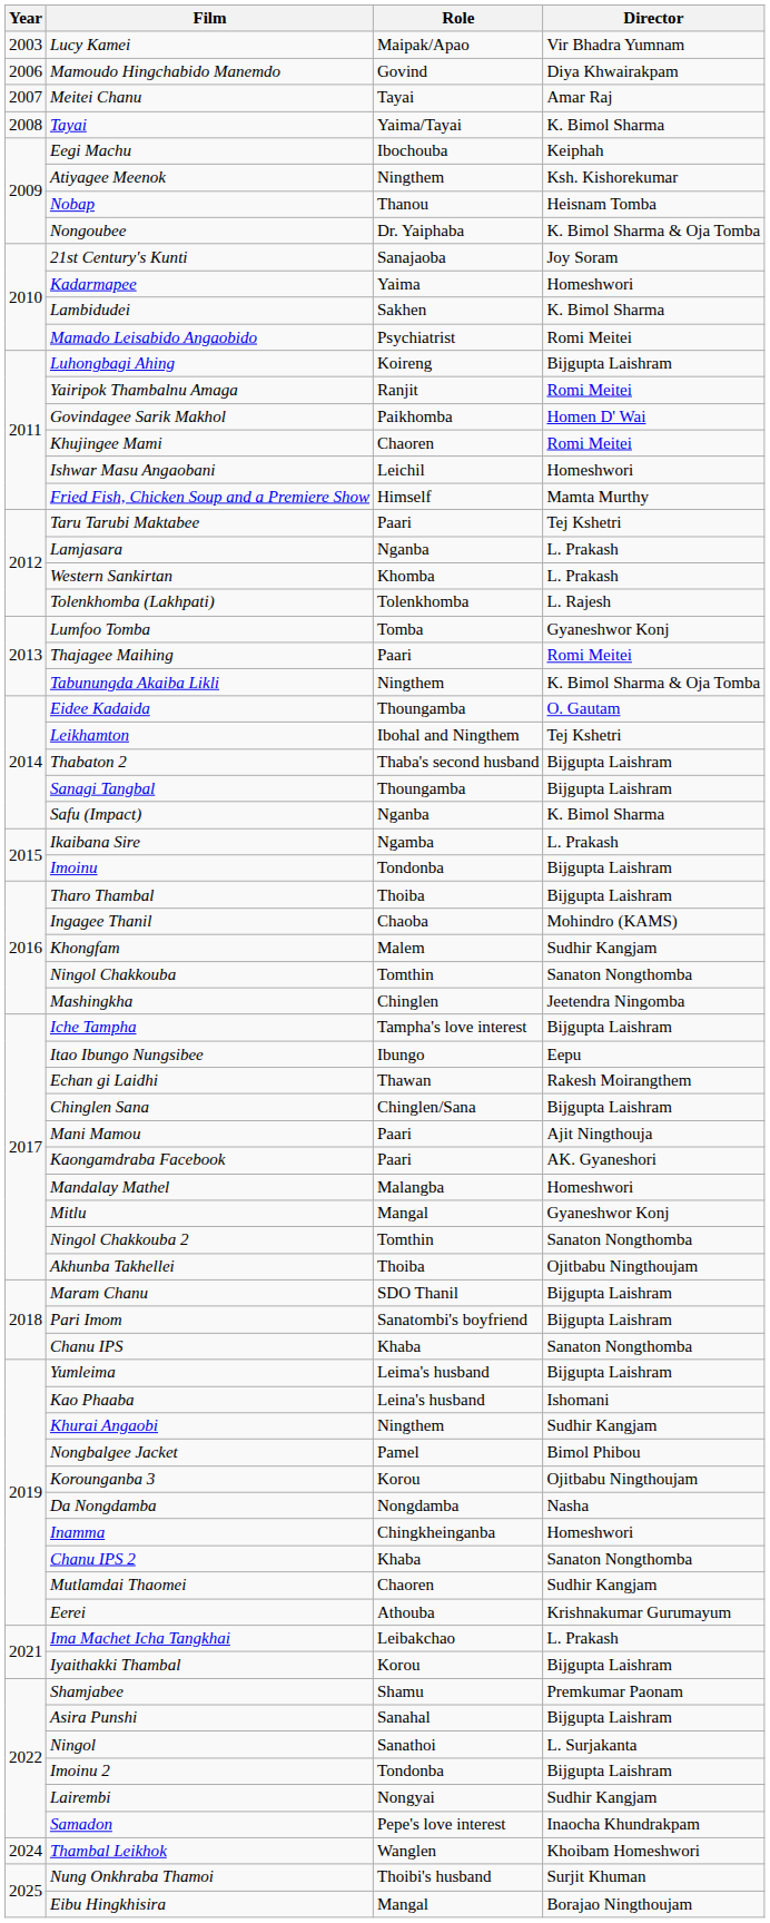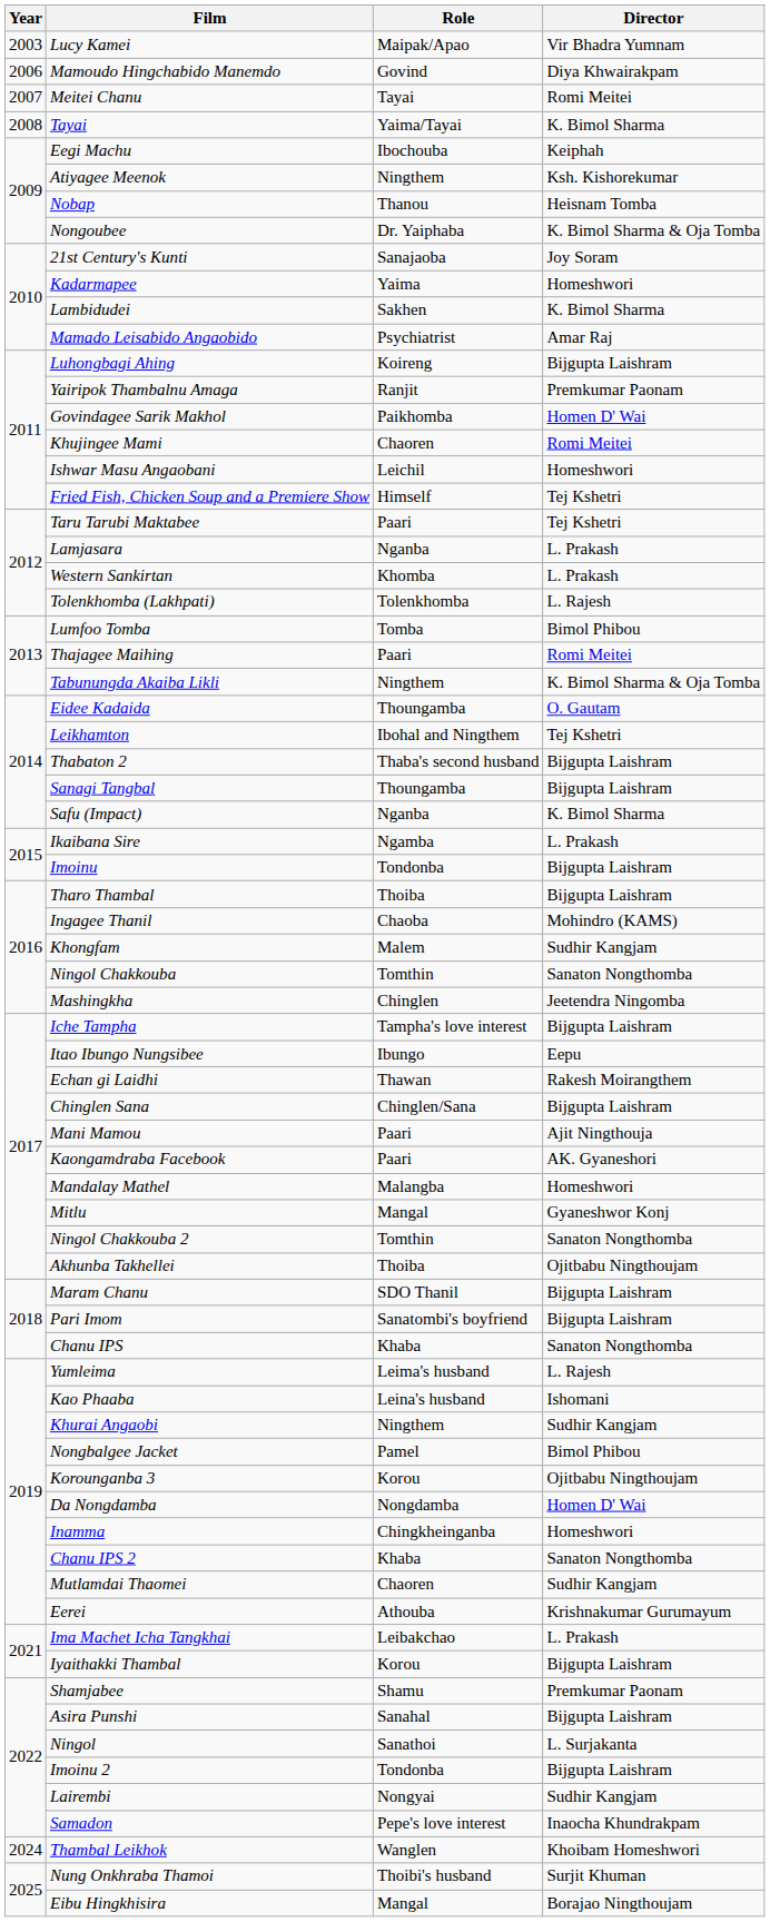Meitei Chanu | Director: Amar Raj -> Romi Meitei
Mamado Leisabido Angaobido | Director: Romi Meitei -> Amar Raj
Yairipok Thambalnu Amaga | Director: Romi Meitei -> Premkumar Paonam
Fried Fish, Chicken Soup and a Premiere Show | Director: Mamta Murthy -> Tej Kshetri
Lumfoo Tomba | Director: Gyaneshwor Konj -> Bimol Phibou
Yumleima | Director: Bijgupta Laishram -> L. Rajesh
Da Nongdamba | Director: Nasha -> Homen D' Wai
